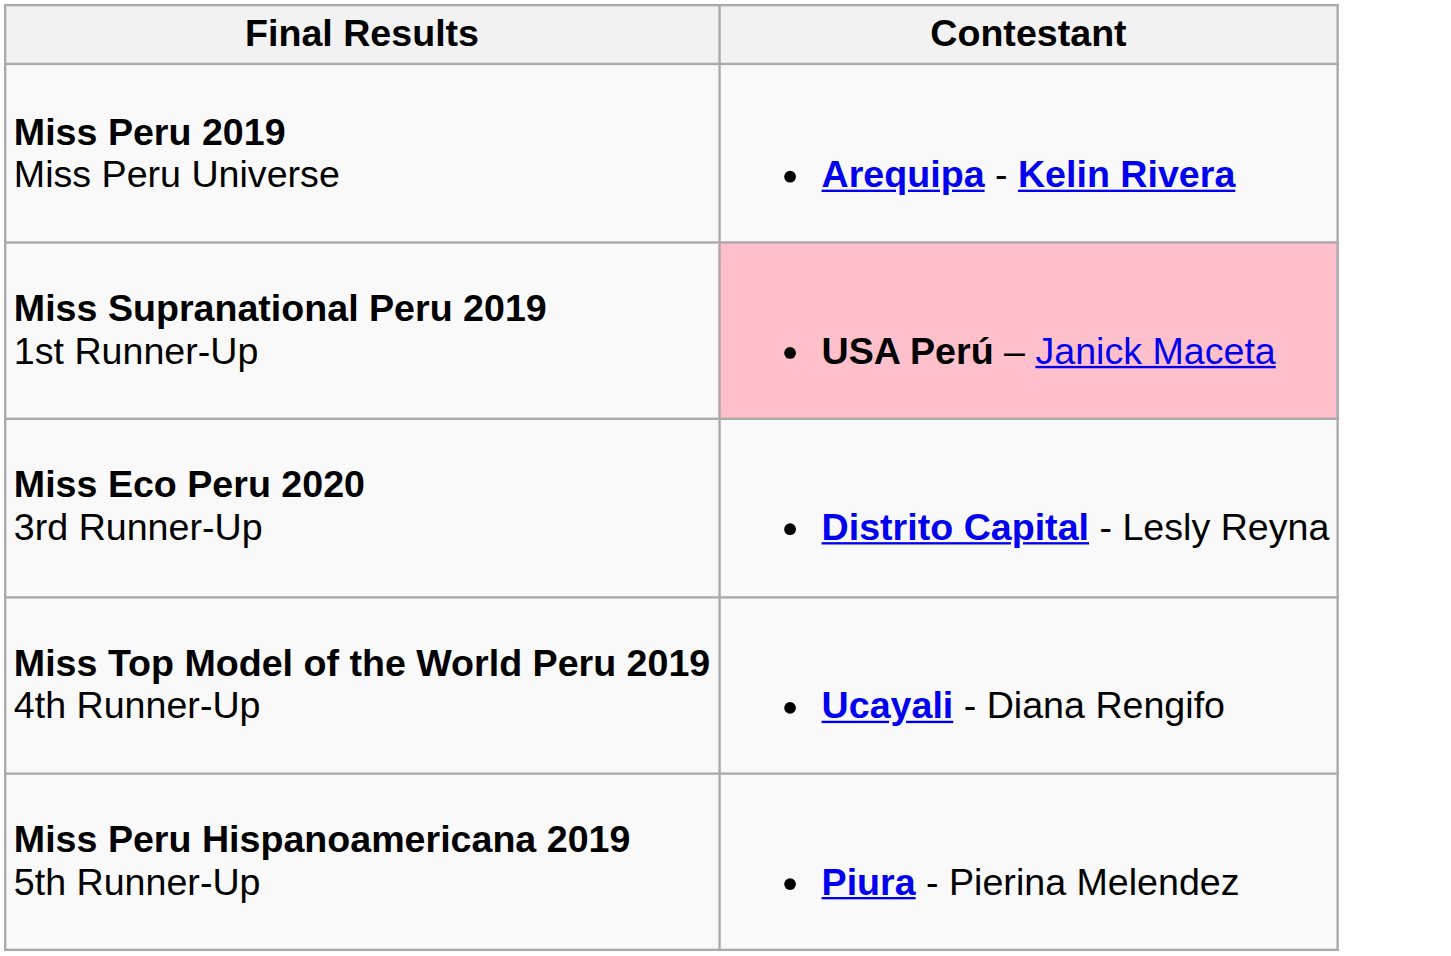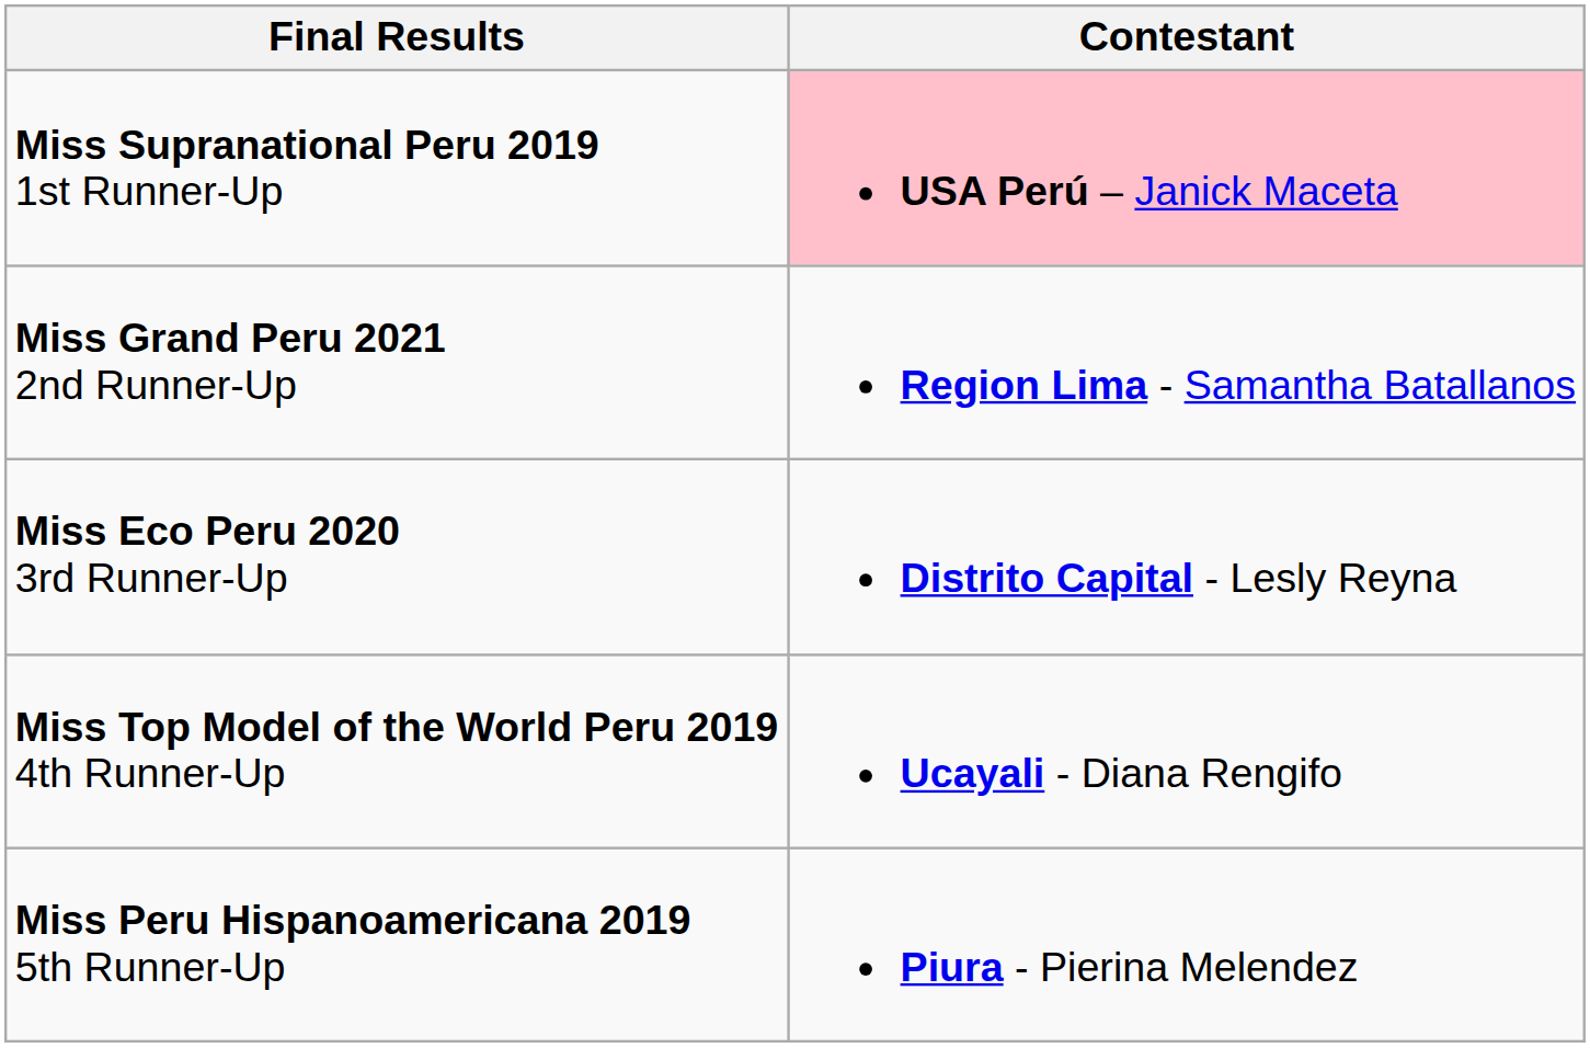- row: Miss Peru 2019 Miss Peru Universe | Arequipa - Kelin Rivera
+ row: Miss Grand Peru 2021 2nd Runner-Up | Region Lima - Samantha Batallanos
